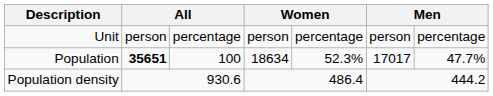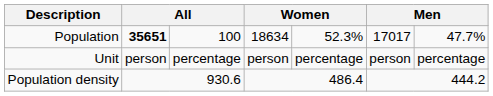rows swapped: Unit <-> Population
